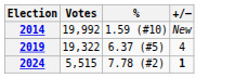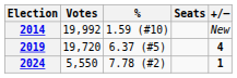+ column: Seats
2019 | Votes: 19,322 -> 19,720
2019 | +/–: normal -> bold
2024 | Votes: 5,515 -> 5,550
